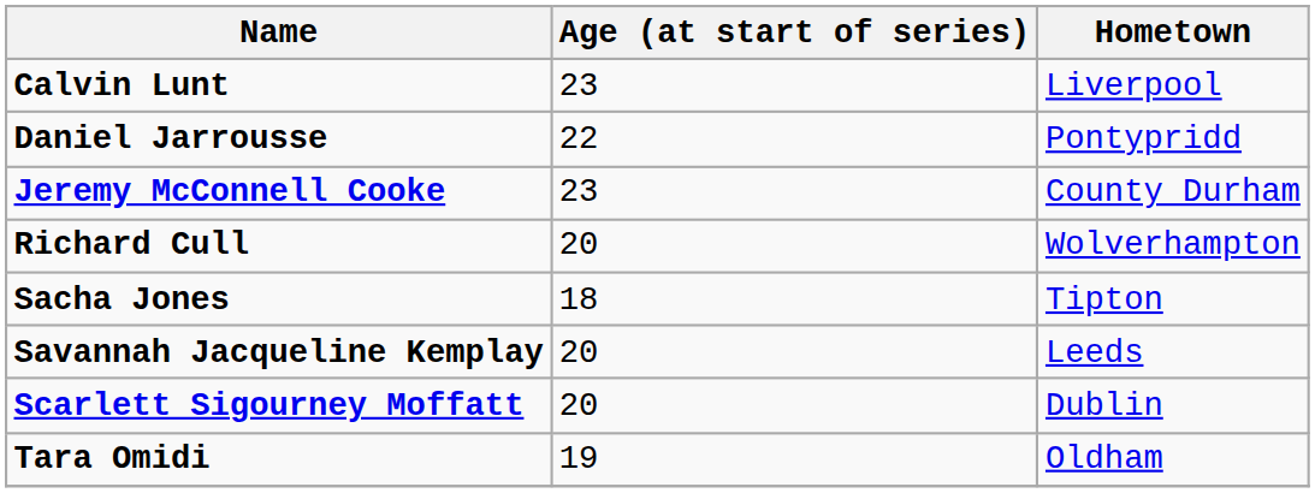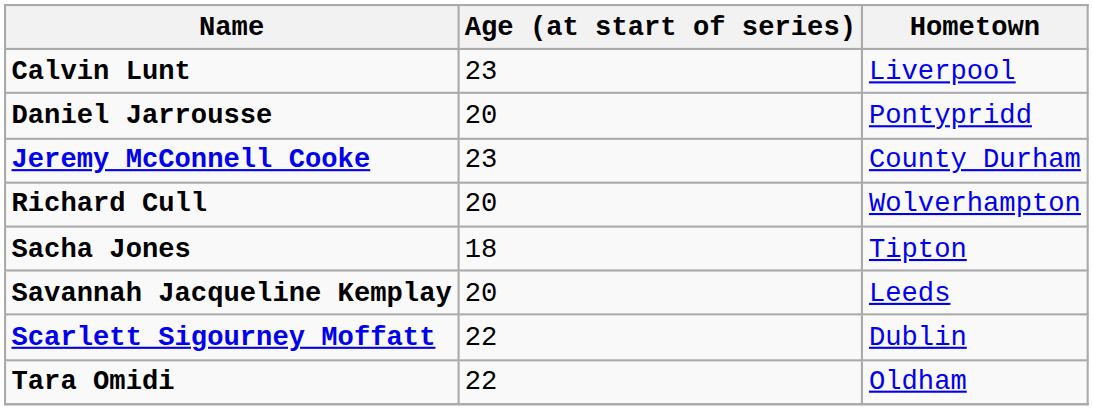Daniel Jarrousse | Age (at start of series): 22 -> 20
Scarlett Sigourney Moffatt | Age (at start of series): 20 -> 22
Tara Omidi | Age (at start of series): 19 -> 22
